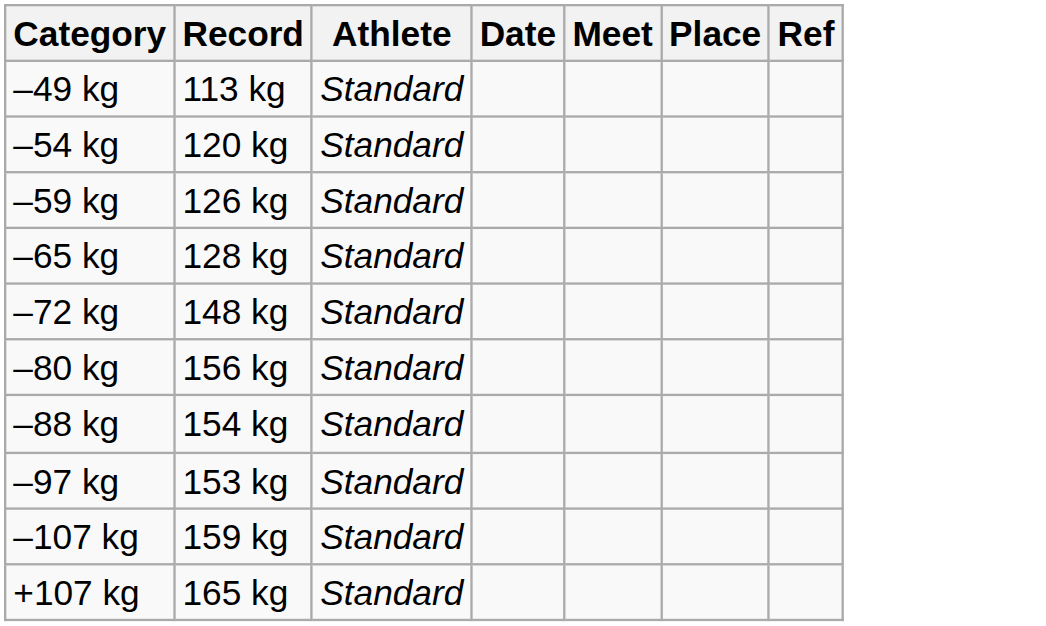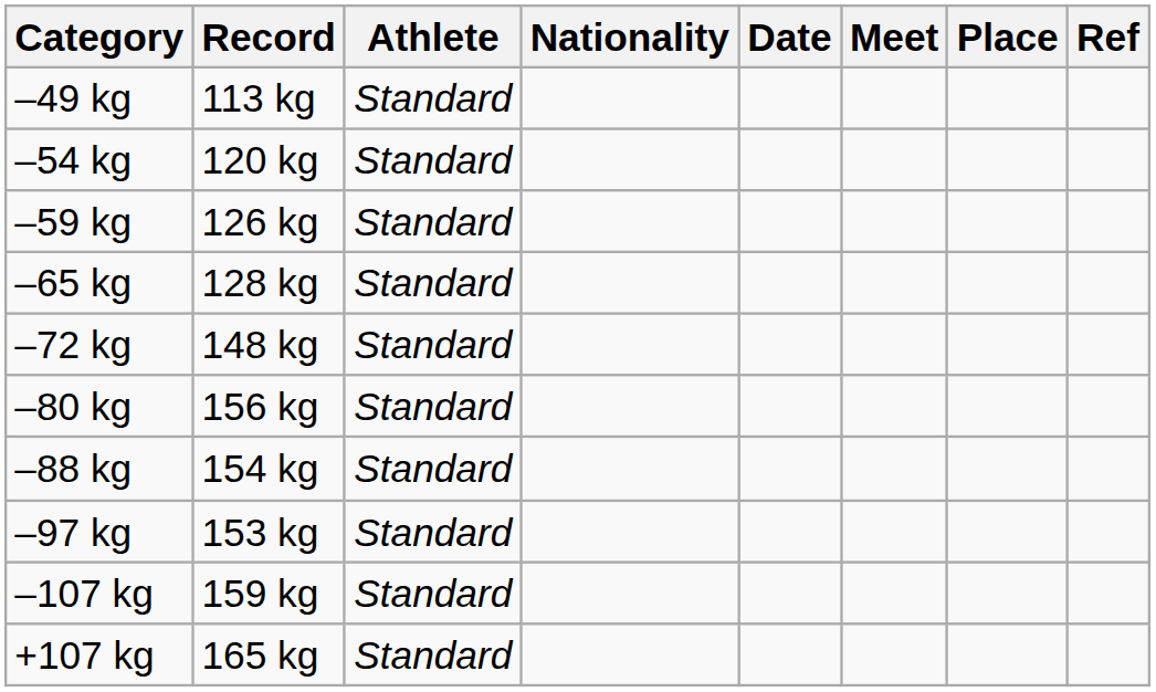+ column: Nationality
